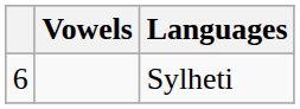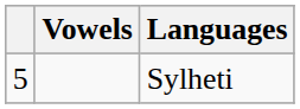Sylheti | column 1: 6 -> 5
